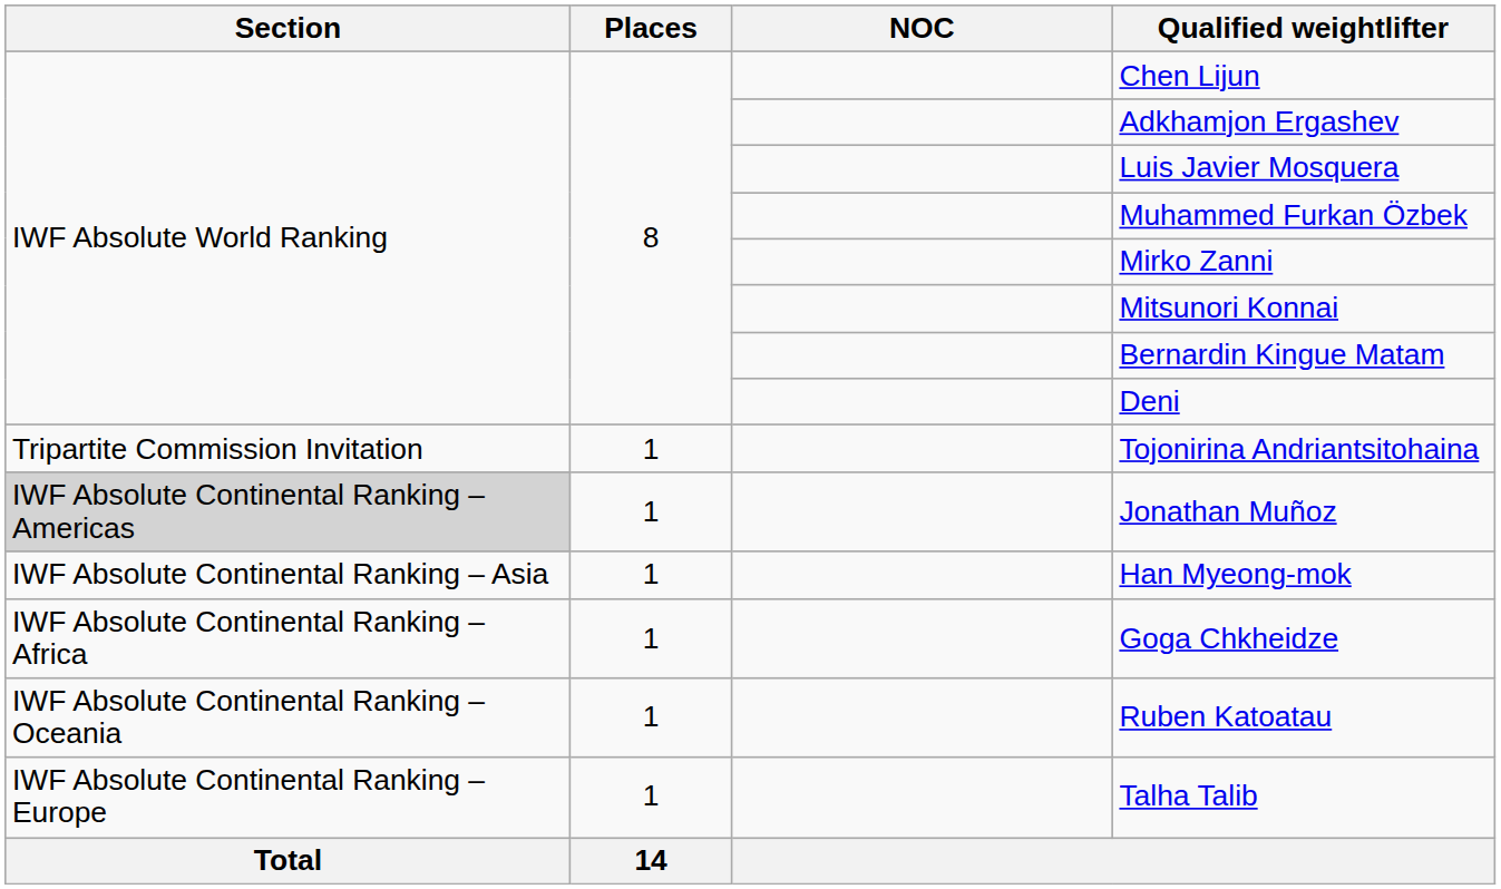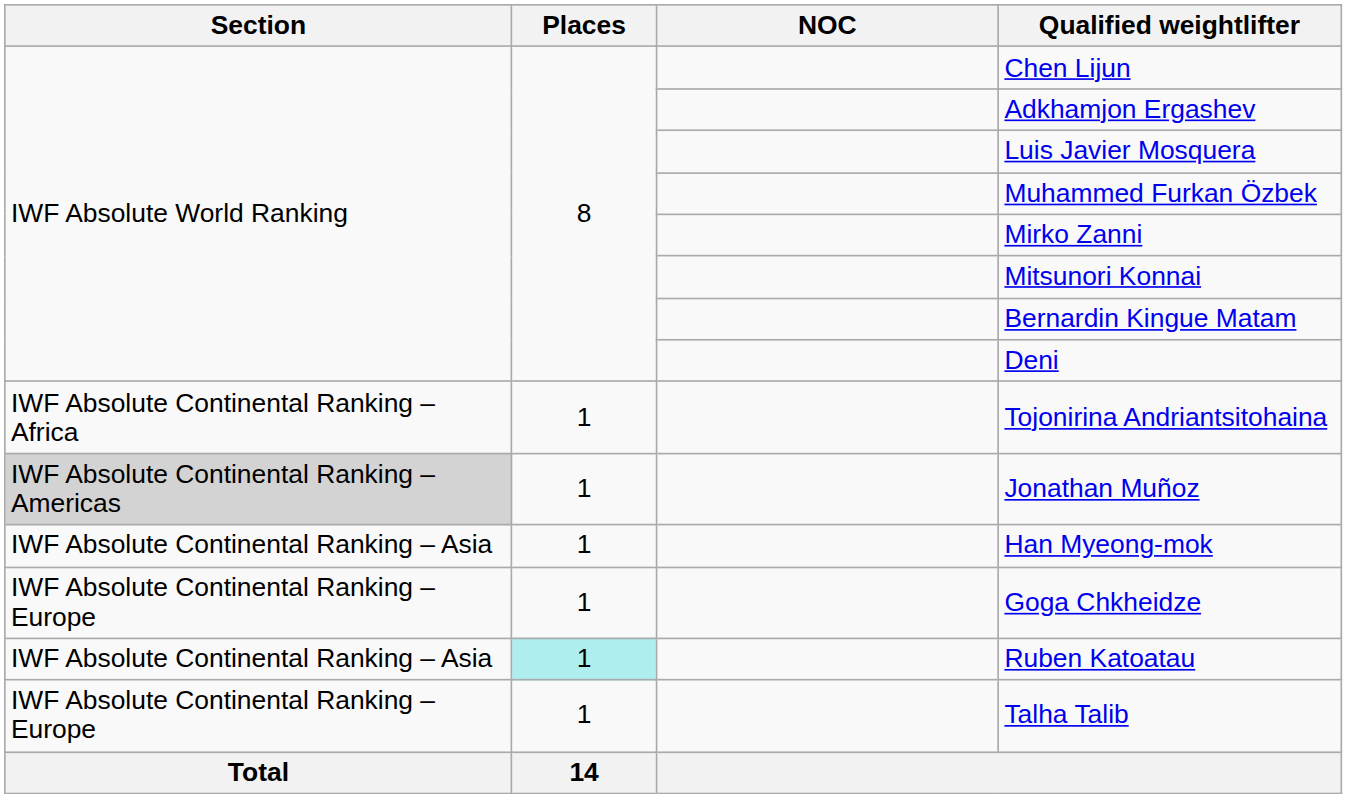Tojonirina Andriantsitohaina | Section: Tripartite Commission Invitation -> IWF Absolute Continental Ranking – Africa
Goga Chkheidze | Section: IWF Absolute Continental Ranking – Africa -> IWF Absolute Continental Ranking – Europe
Ruben Katoatau | Section: IWF Absolute Continental Ranking – Oceania -> IWF Absolute Continental Ranking – Asia
Ruben Katoatau | Places: no background -> paleturquoise background
